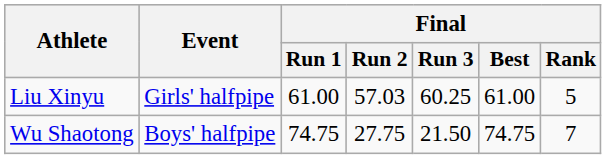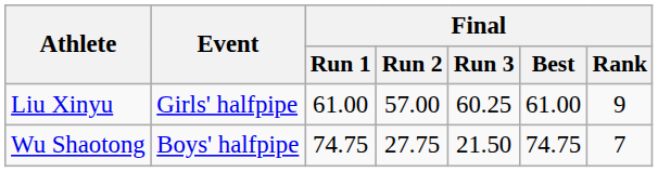Liu Xinyu | Final / Run 2: 57.03 -> 57.00
Liu Xinyu | Final / Rank: 5 -> 9
